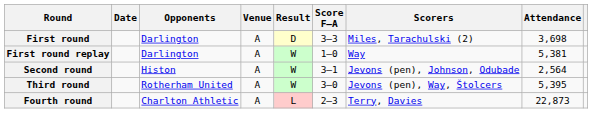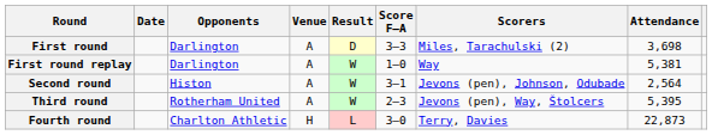Third round | Score F–A: 3–0 -> 2–3
Fourth round | Venue: A -> H
Fourth round | Score F–A: 2–3 -> 3–0
